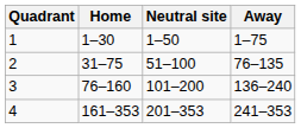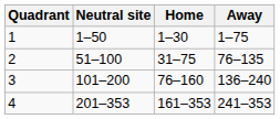columns swapped: Home <-> Neutral site
